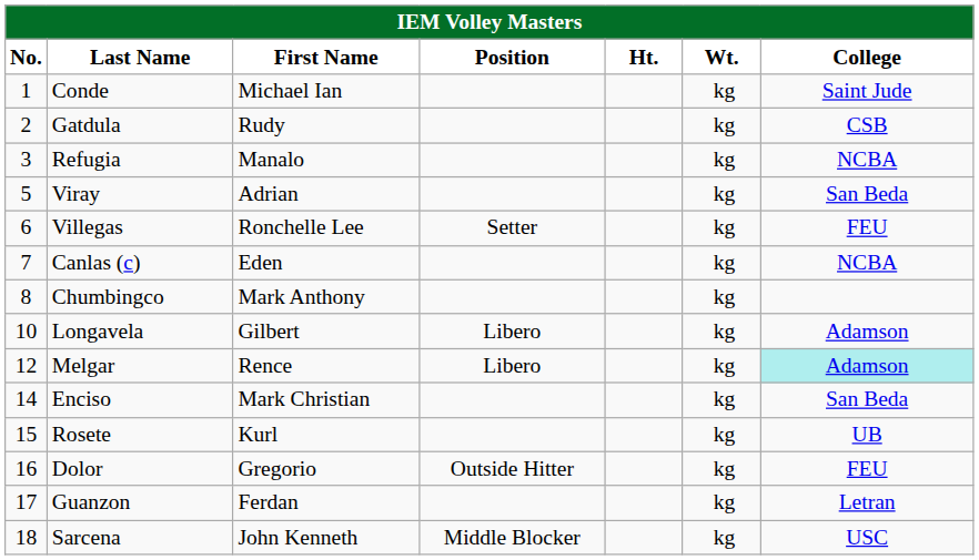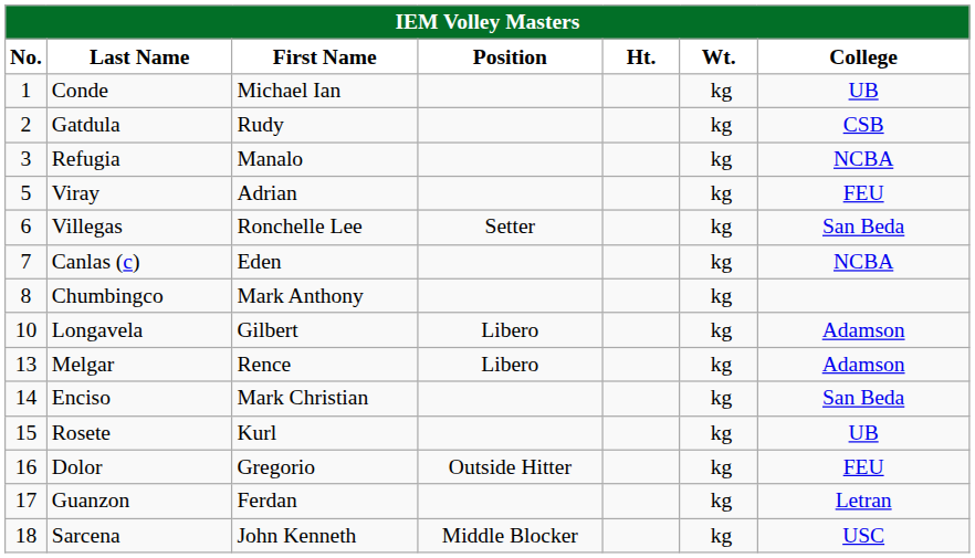Conde | College: Saint Jude -> UB
Viray | College: San Beda -> FEU
Villegas | College: FEU -> San Beda
Melgar | No.: 12 -> 13
Melgar | College: paleturquoise background -> no background
